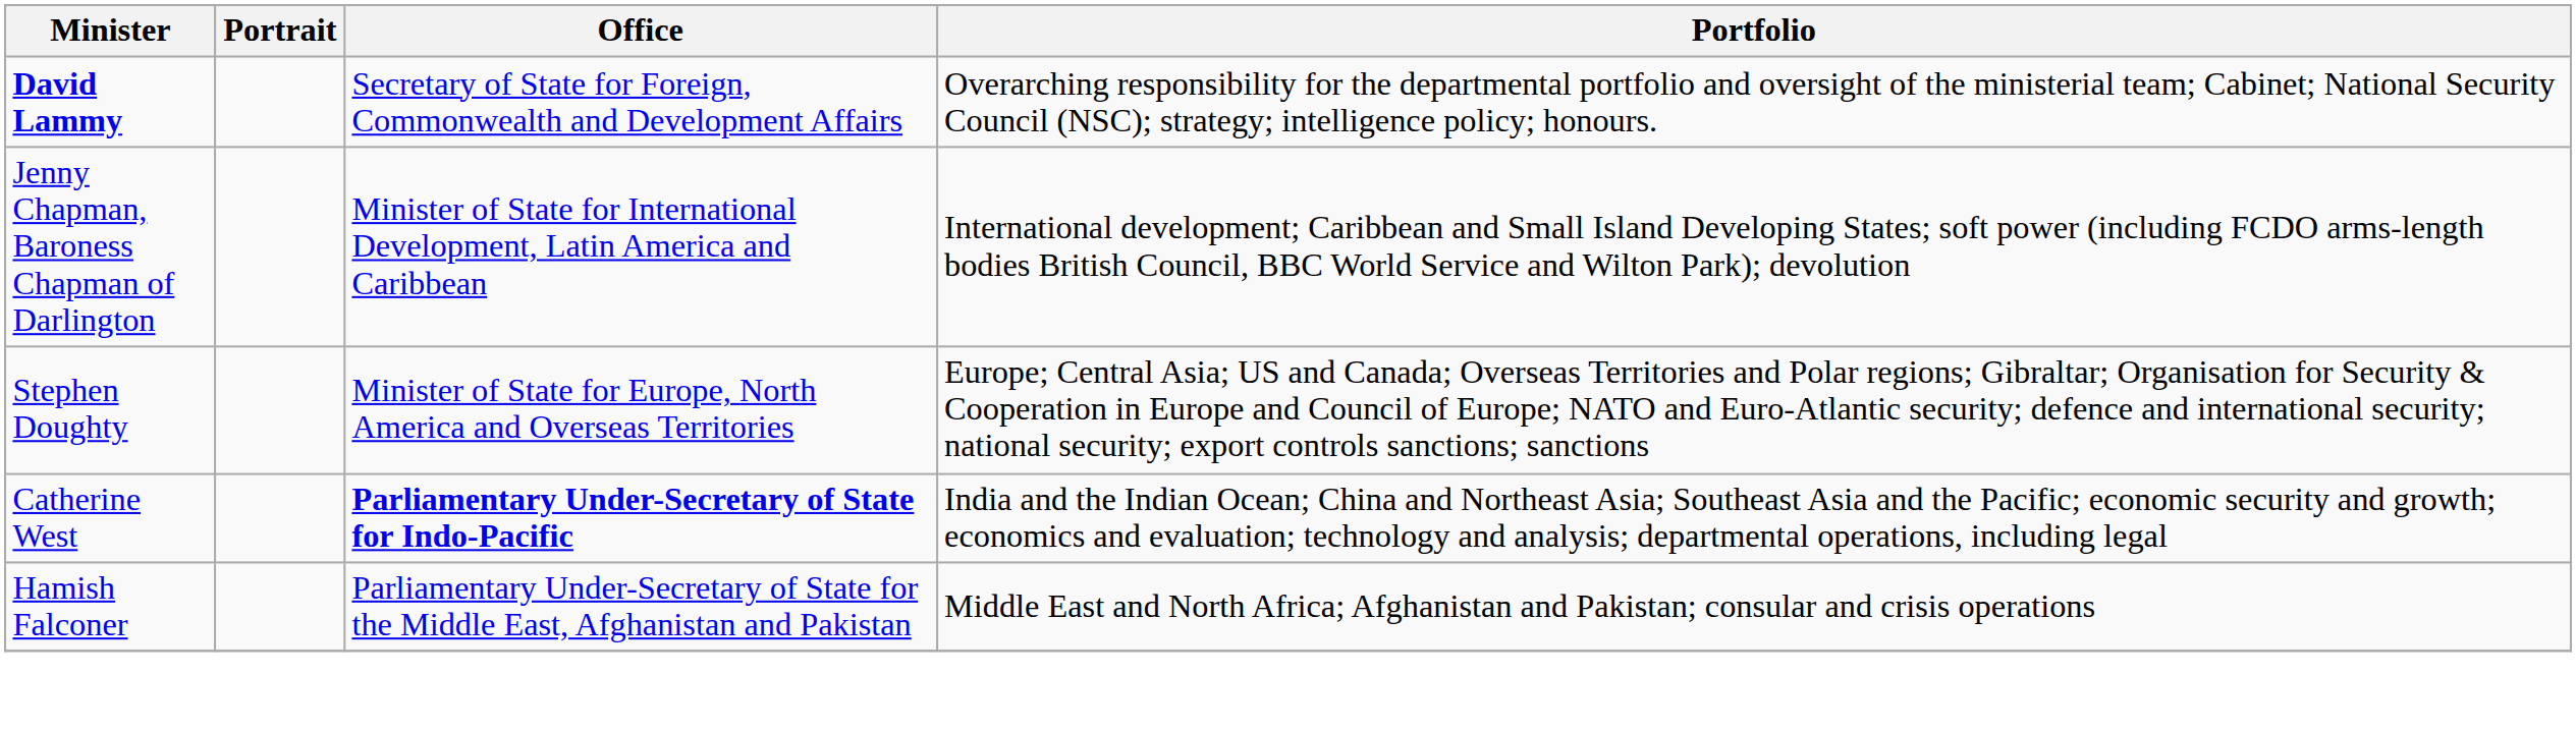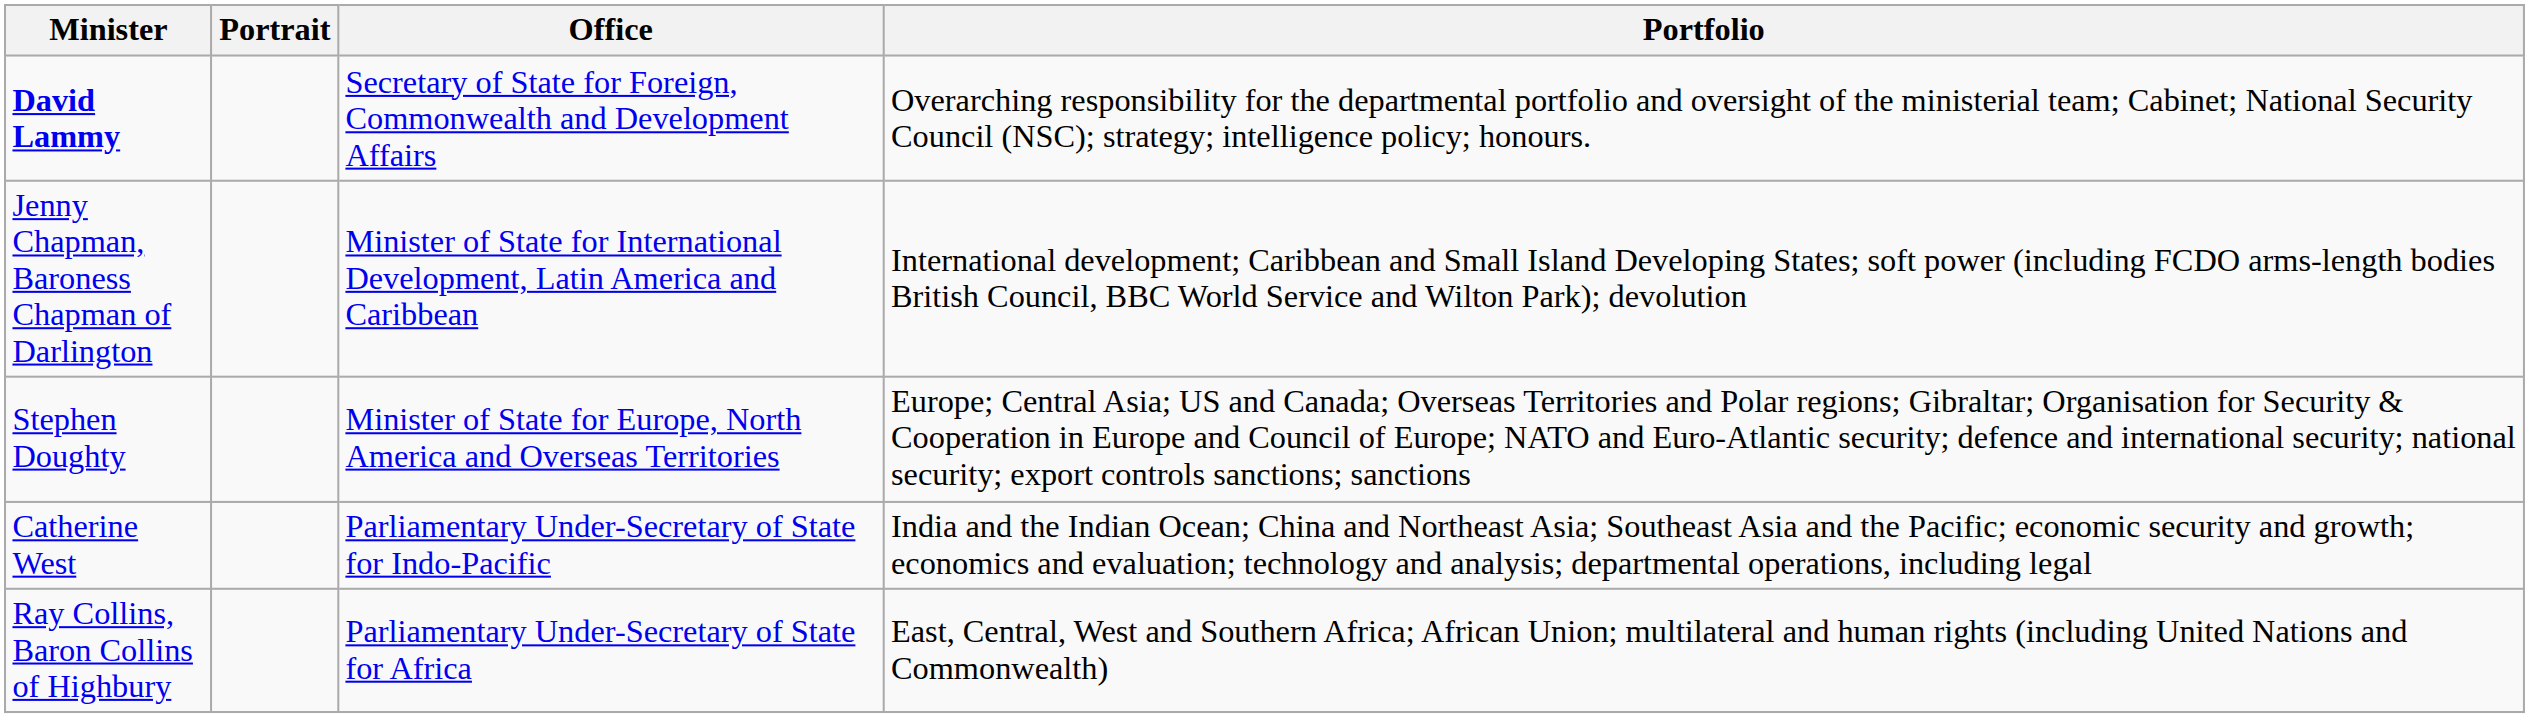Catherine West | Office: bold -> normal
- row: Hamish Falconer | Parliamentary Under-Secretary of State for the Middle East, Afghanistan and Pakistan | Middle East and North Africa; Afghanistan and Pakistan; consular and crisis operations
+ row: Ray Collins, Baron Collins of Highbury | Parliamentary Under-Secretary of State for Africa | East, Central, West and Southern Africa; African Union; multilateral and human rights (including United Nations and Commonwealth)
